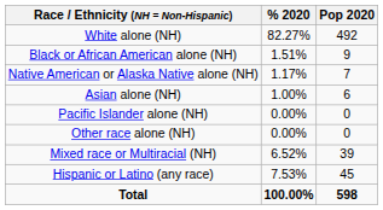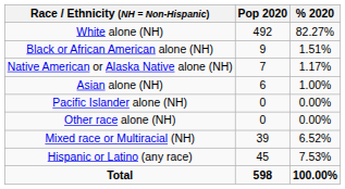columns swapped: Pop 2020 <-> % 2020
